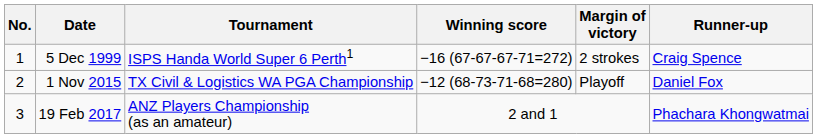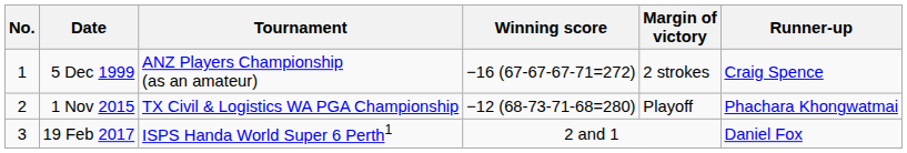5 Dec 1999 | Tournament: ISPS Handa World Super 6 Perth1 -> ANZ Players Championship (as an amateur)
1 Nov 2015 | Runner-up: Daniel Fox -> Phachara Khongwatmai
19 Feb 2017 | Tournament: ANZ Players Championship (as an amateur) -> ISPS Handa World Super 6 Perth1
19 Feb 2017 | Runner-up: Phachara Khongwatmai -> Daniel Fox
